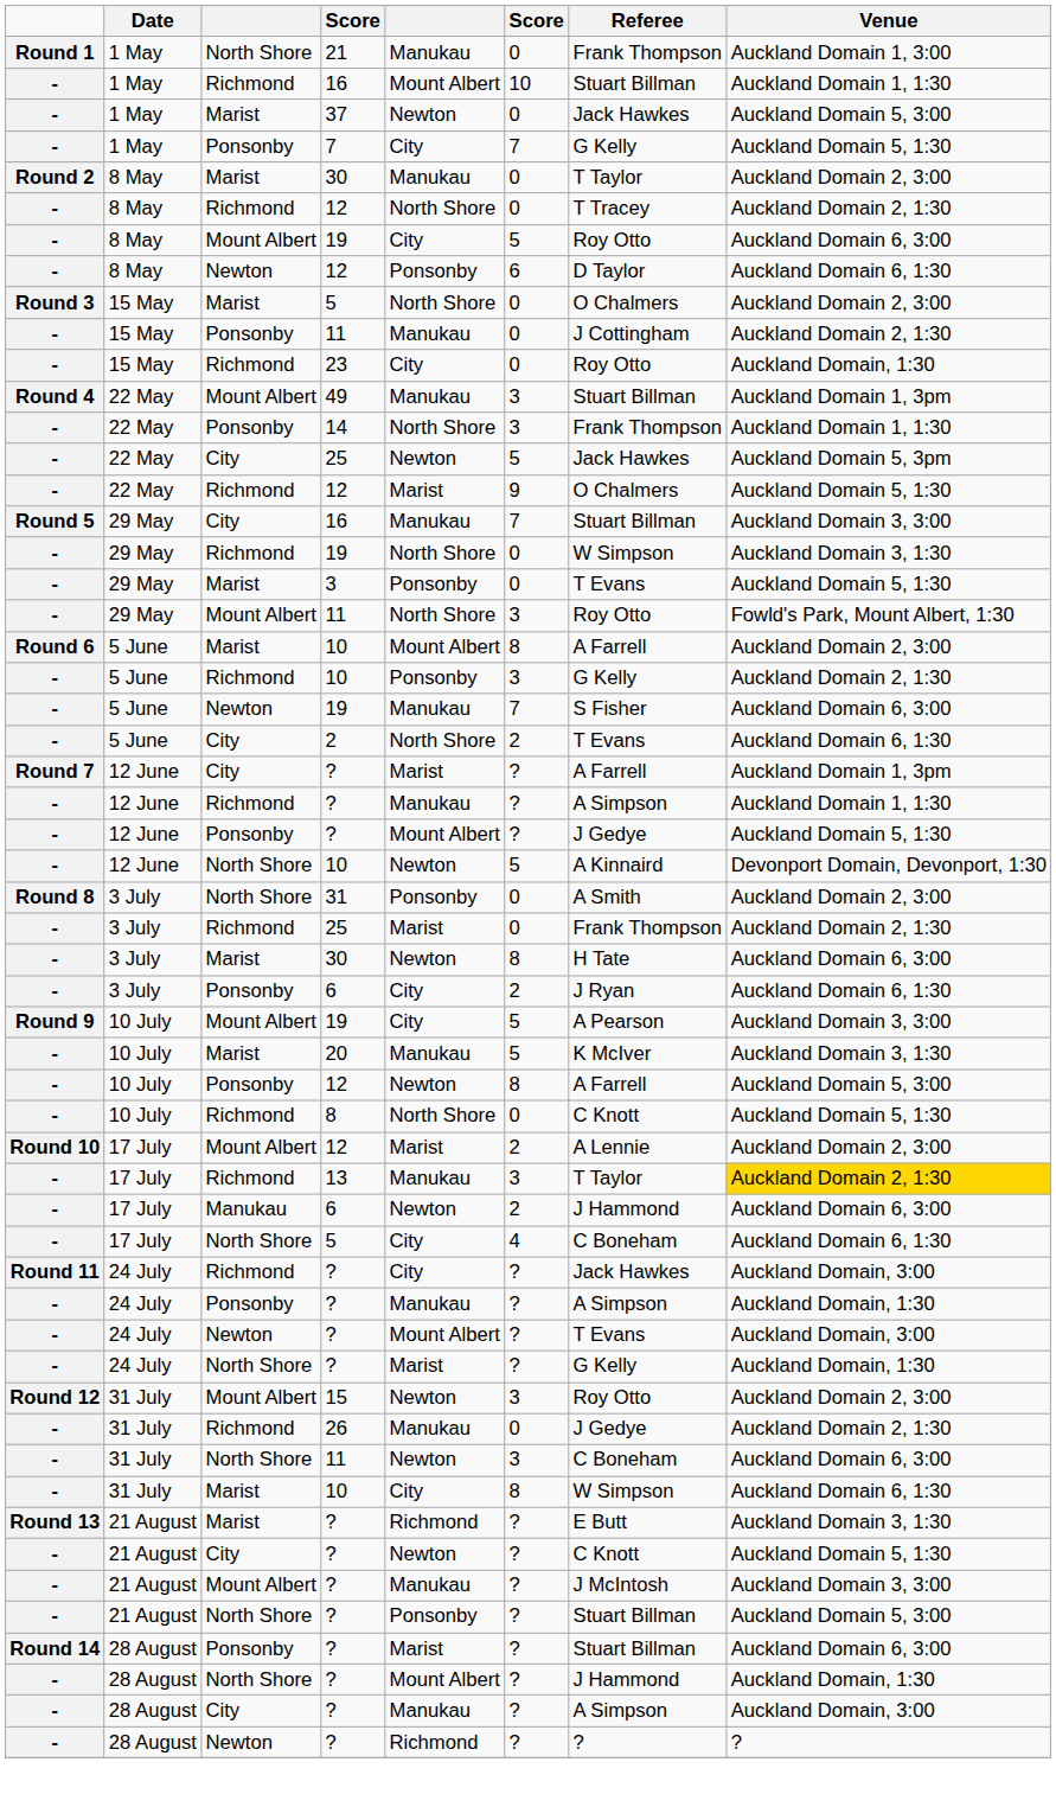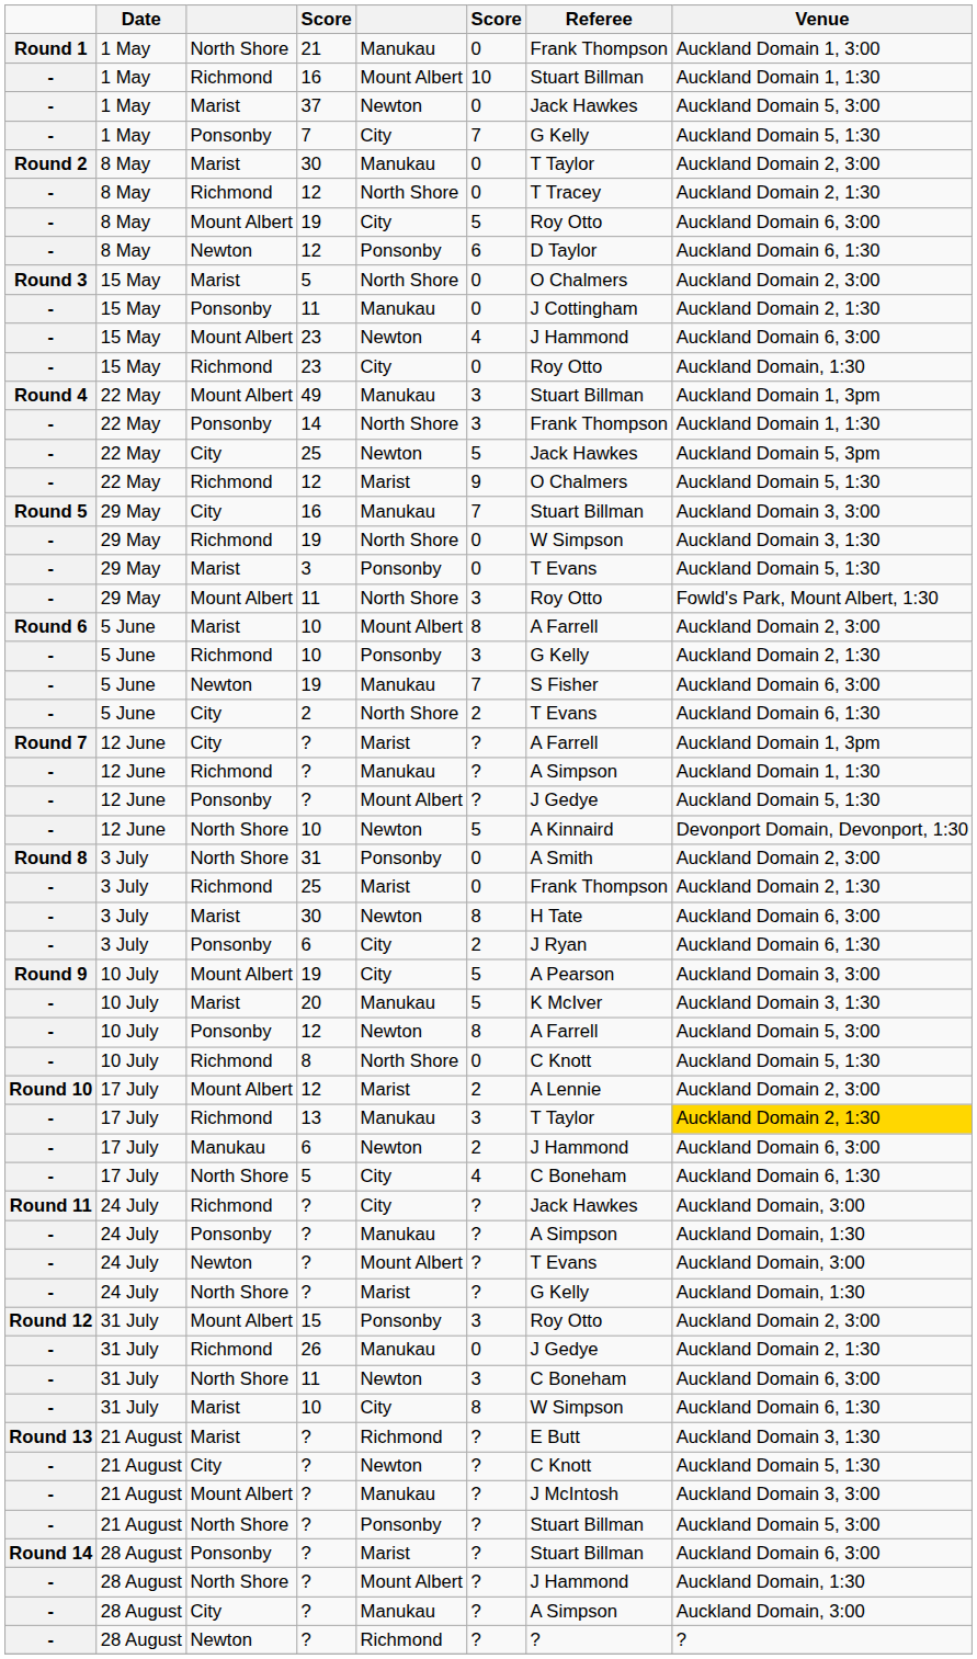+ row: - | 15 May | Mount Albert | 23 | Newton | 4 | J Hammond | Auckland Domain 6, 3:00
15 | column 5: Newton -> Ponsonby
